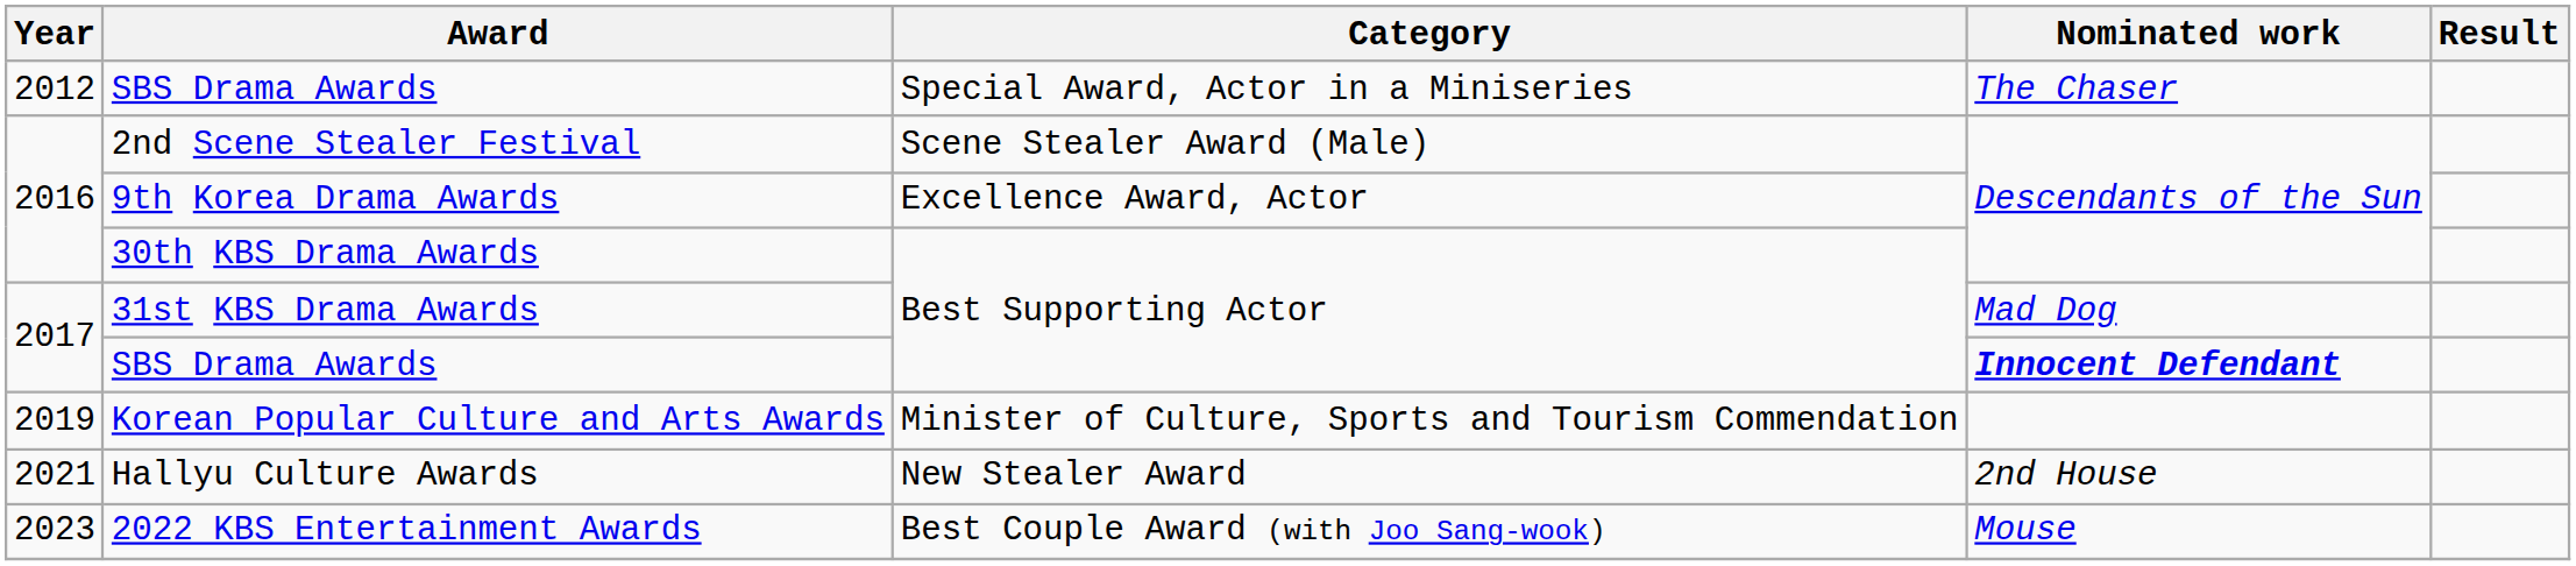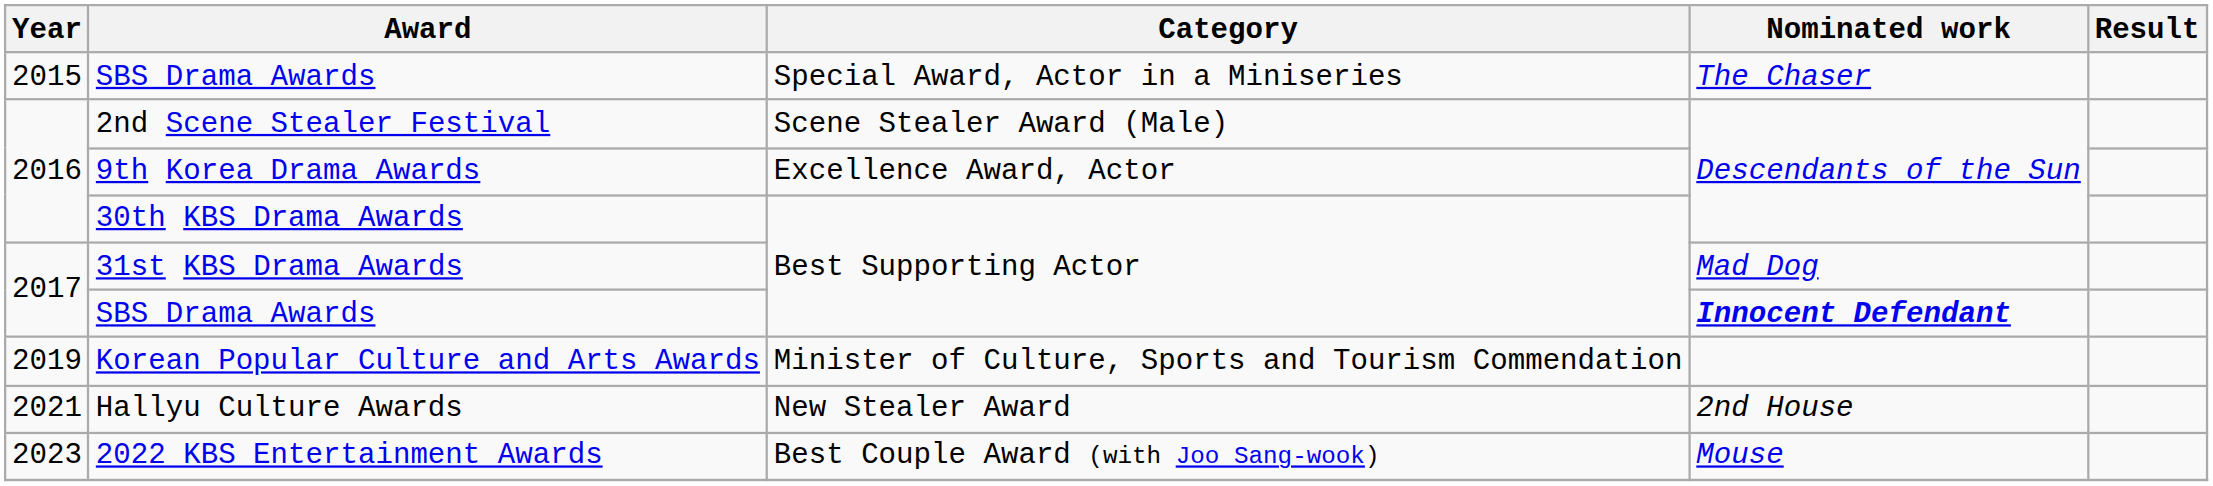SBS Drama Awards / Special Award, Actor in a Miniseries | Year: 2012 -> 2015
